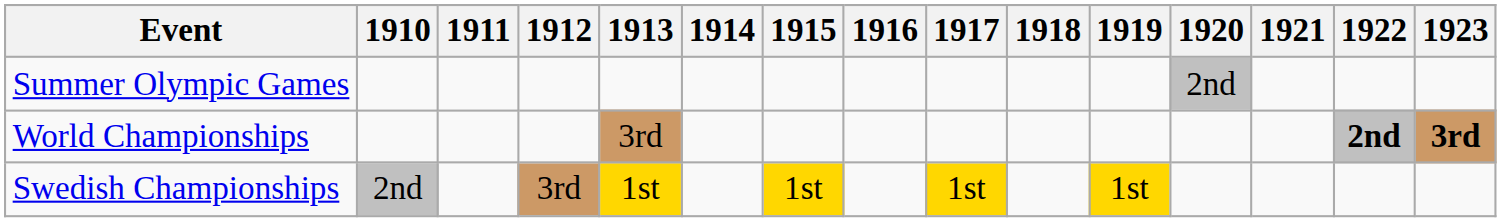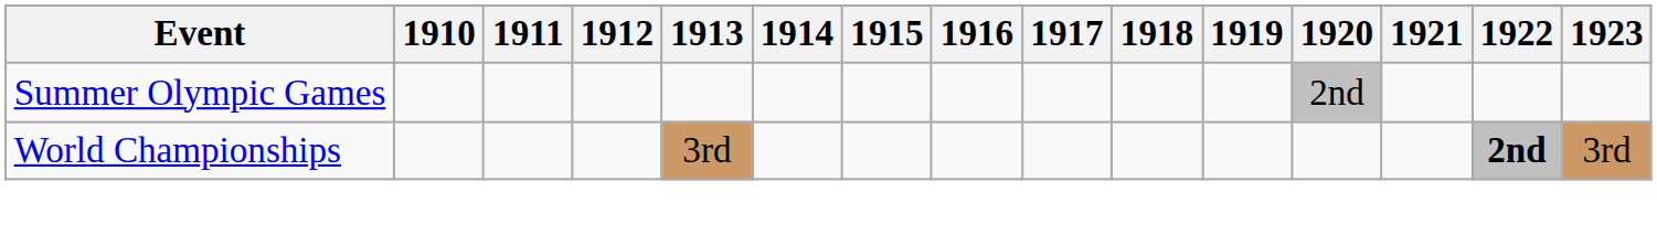World Championships | 1923: bold -> normal
- row: Swedish Championships | 2nd | 3rd | 1st | 1st | 1st | 1st
